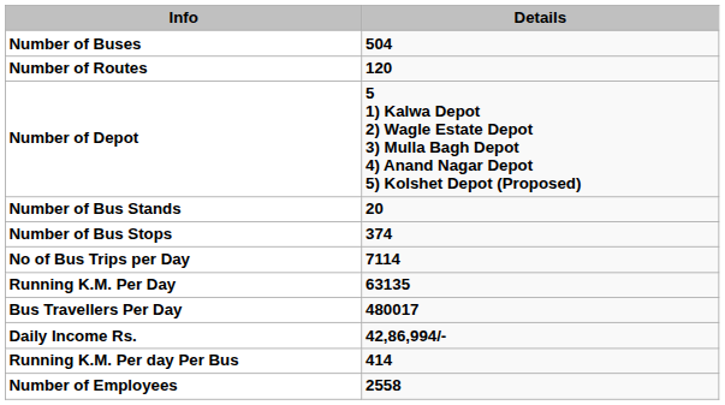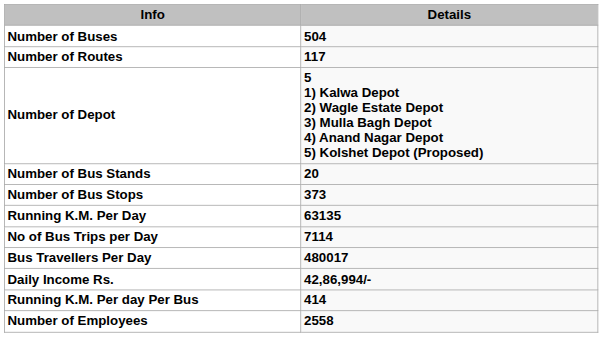Number of Routes | Details: 120 -> 117
Number of Bus Stops | Details: 374 -> 373
rows swapped: Running K.M. Per Day <-> No of Bus Trips per Day
